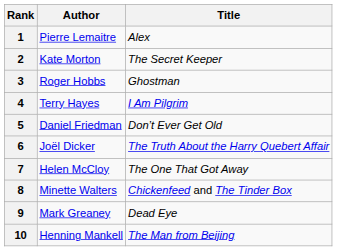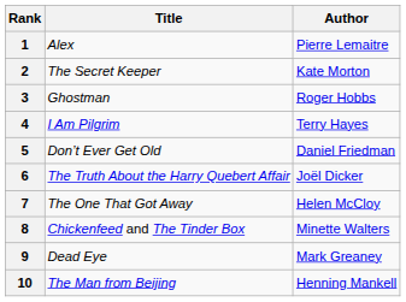columns swapped: Author <-> Title
